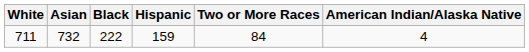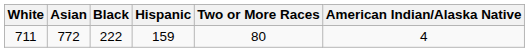711 | Asian: 732 -> 772
711 | Two or More Races: 84 -> 80
